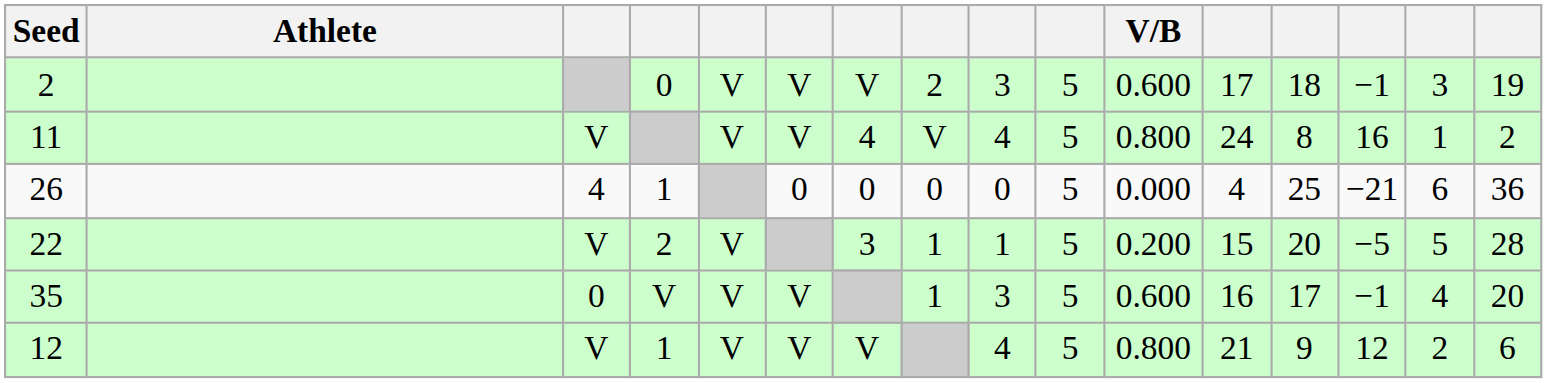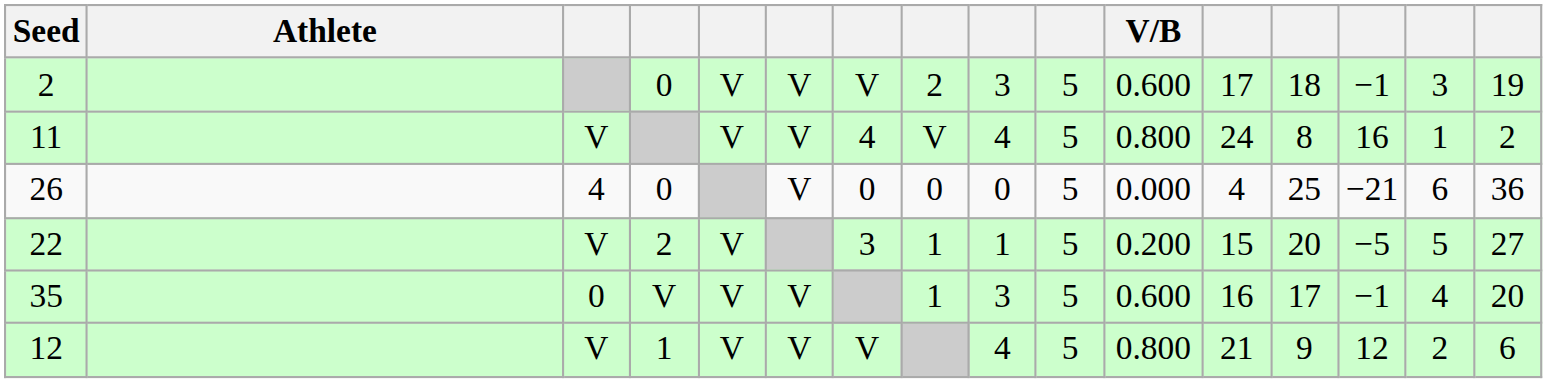26 | column 4: 1 -> 0
26 | column 6: 0 -> V
22 | column 16: 28 -> 27
